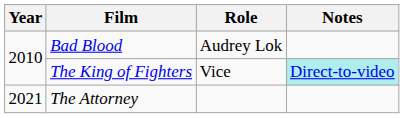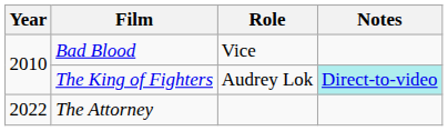Bad Blood | Role: Audrey Lok -> Vice
The King of Fighters | Role: Vice -> Audrey Lok
The Attorney | Year: 2021 -> 2022
